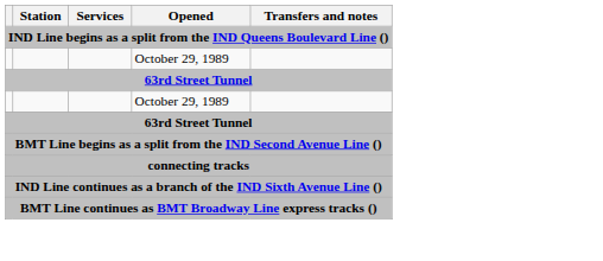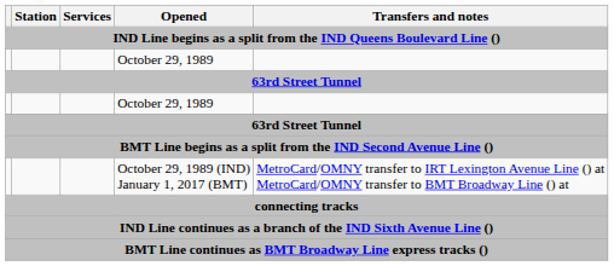+ row: October 29, 1989 (IND) January 1, 2017 (BMT) | MetroCard/OMNY transfer to IRT Lexington Avenue Line () at MetroCard/OMNY transfer to BMT Broadway Line () at
